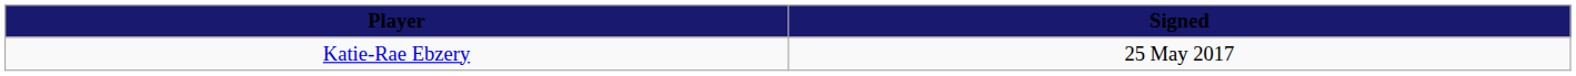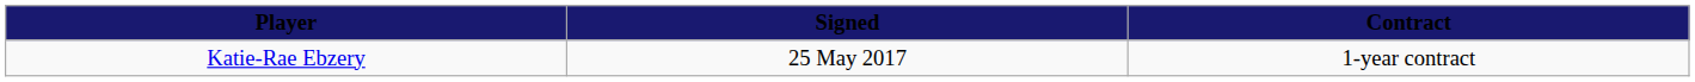+ column: Contract | 1-year contract
